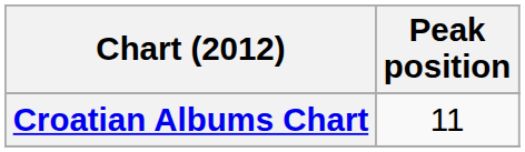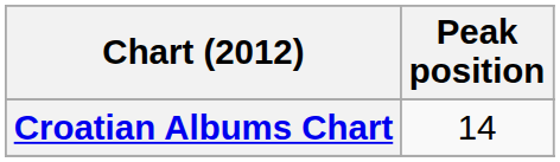Croatian Albums Chart | Peak position: 11 -> 14
